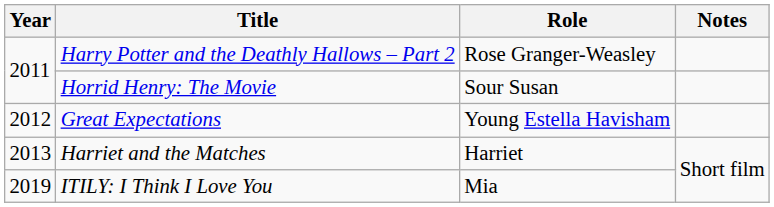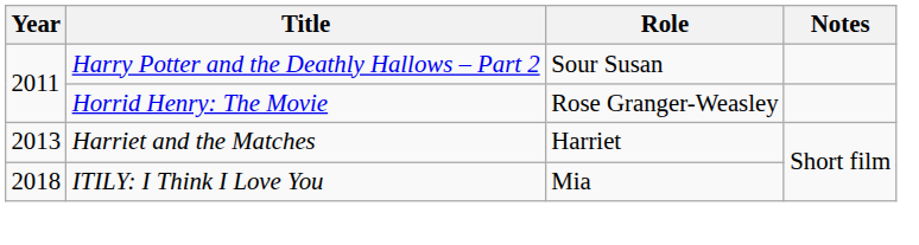Harry Potter and the Deathly Hallows – Part 2 | Role: Rose Granger-Weasley -> Sour Susan
Horrid Henry: The Movie | Role: Sour Susan -> Rose Granger-Weasley
- row: 2012 | Great Expectations | Young Estella Havisham
ITILY: I Think I Love You | Year: 2019 -> 2018
